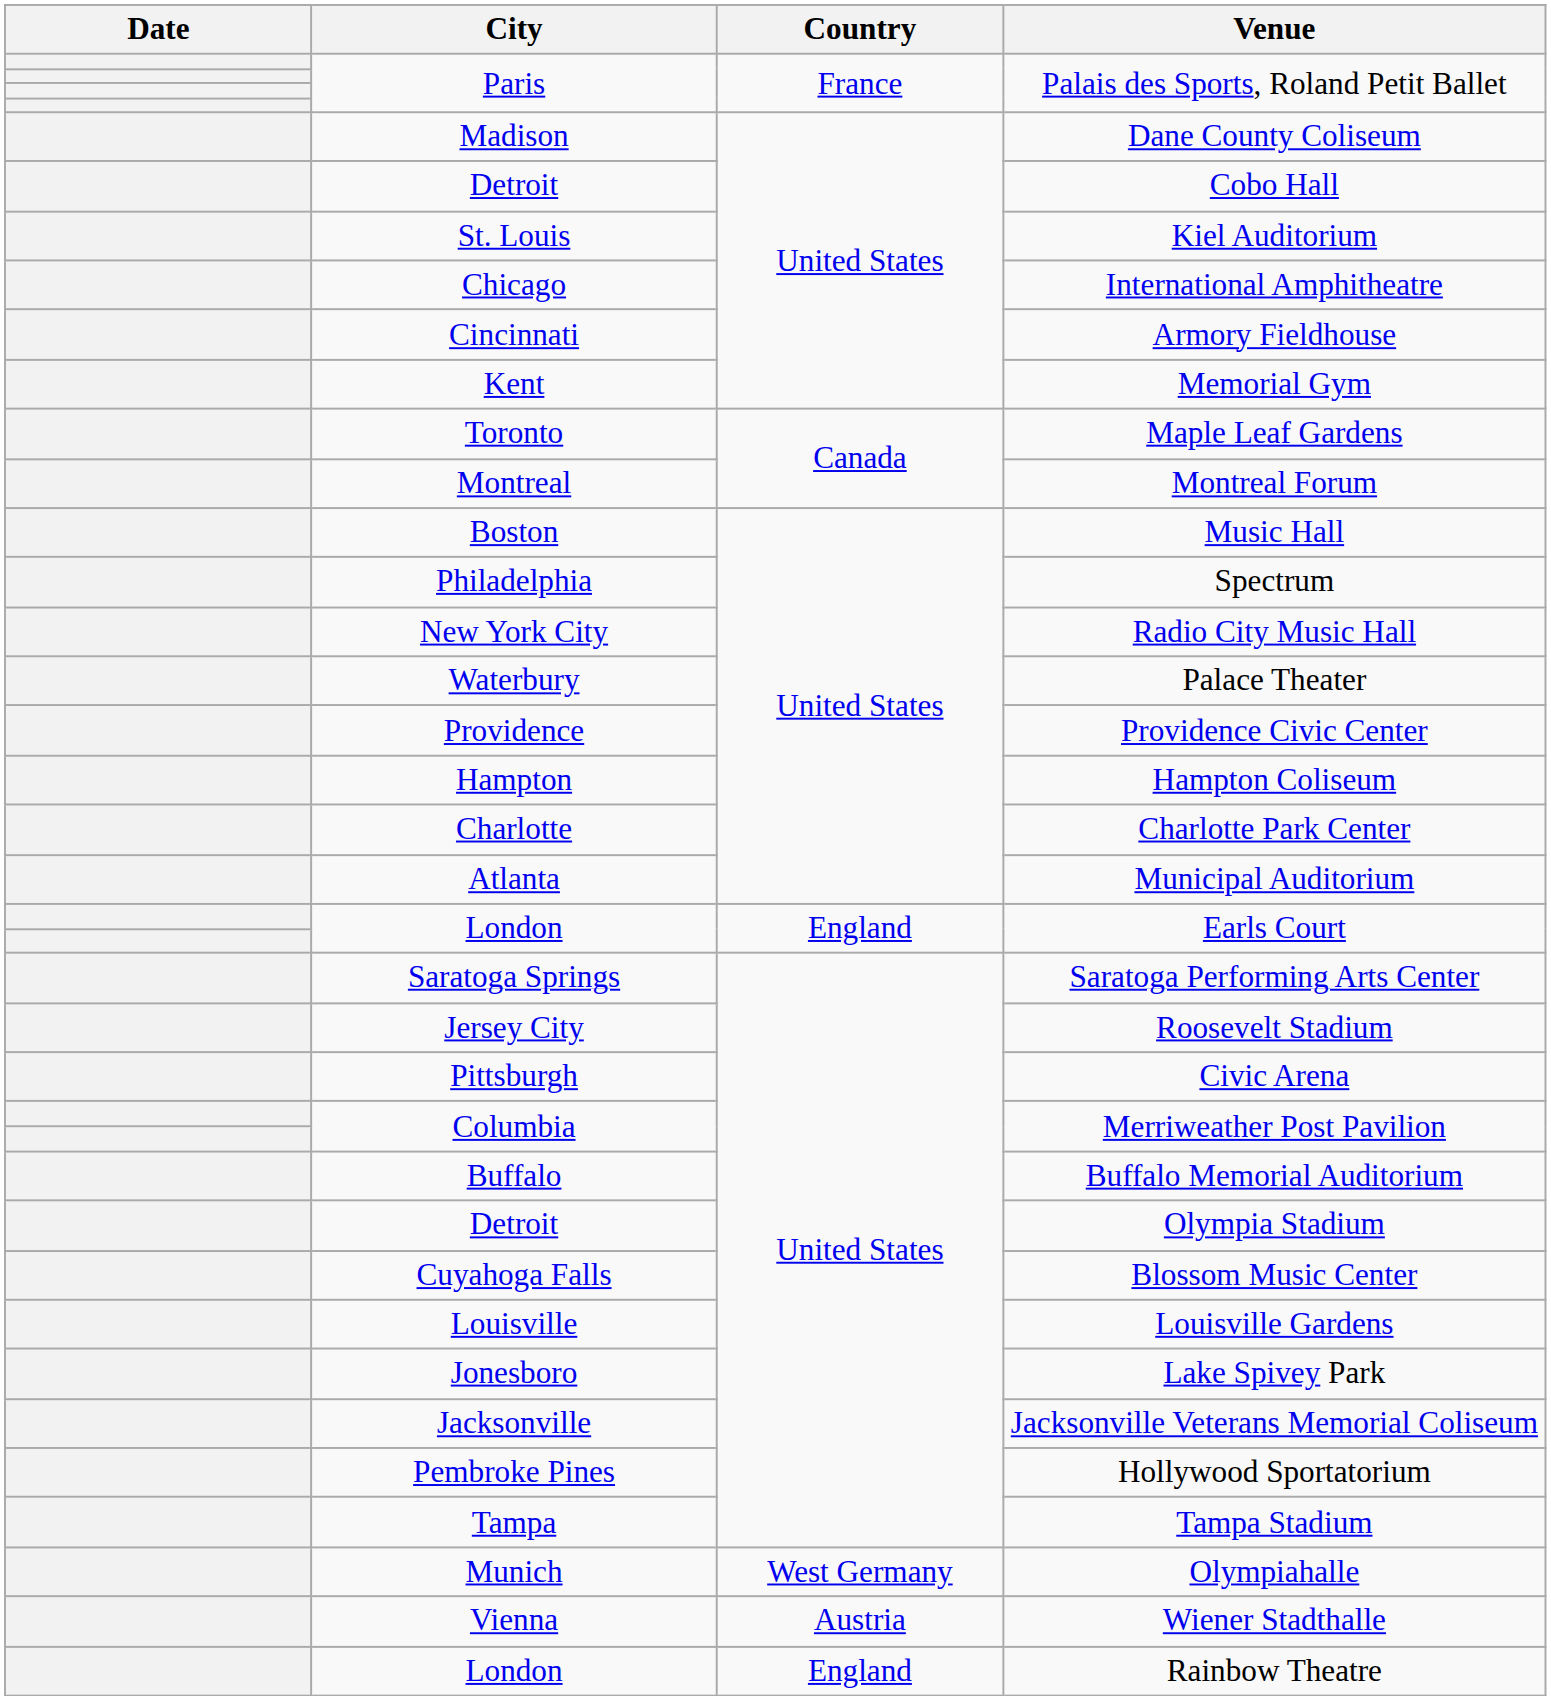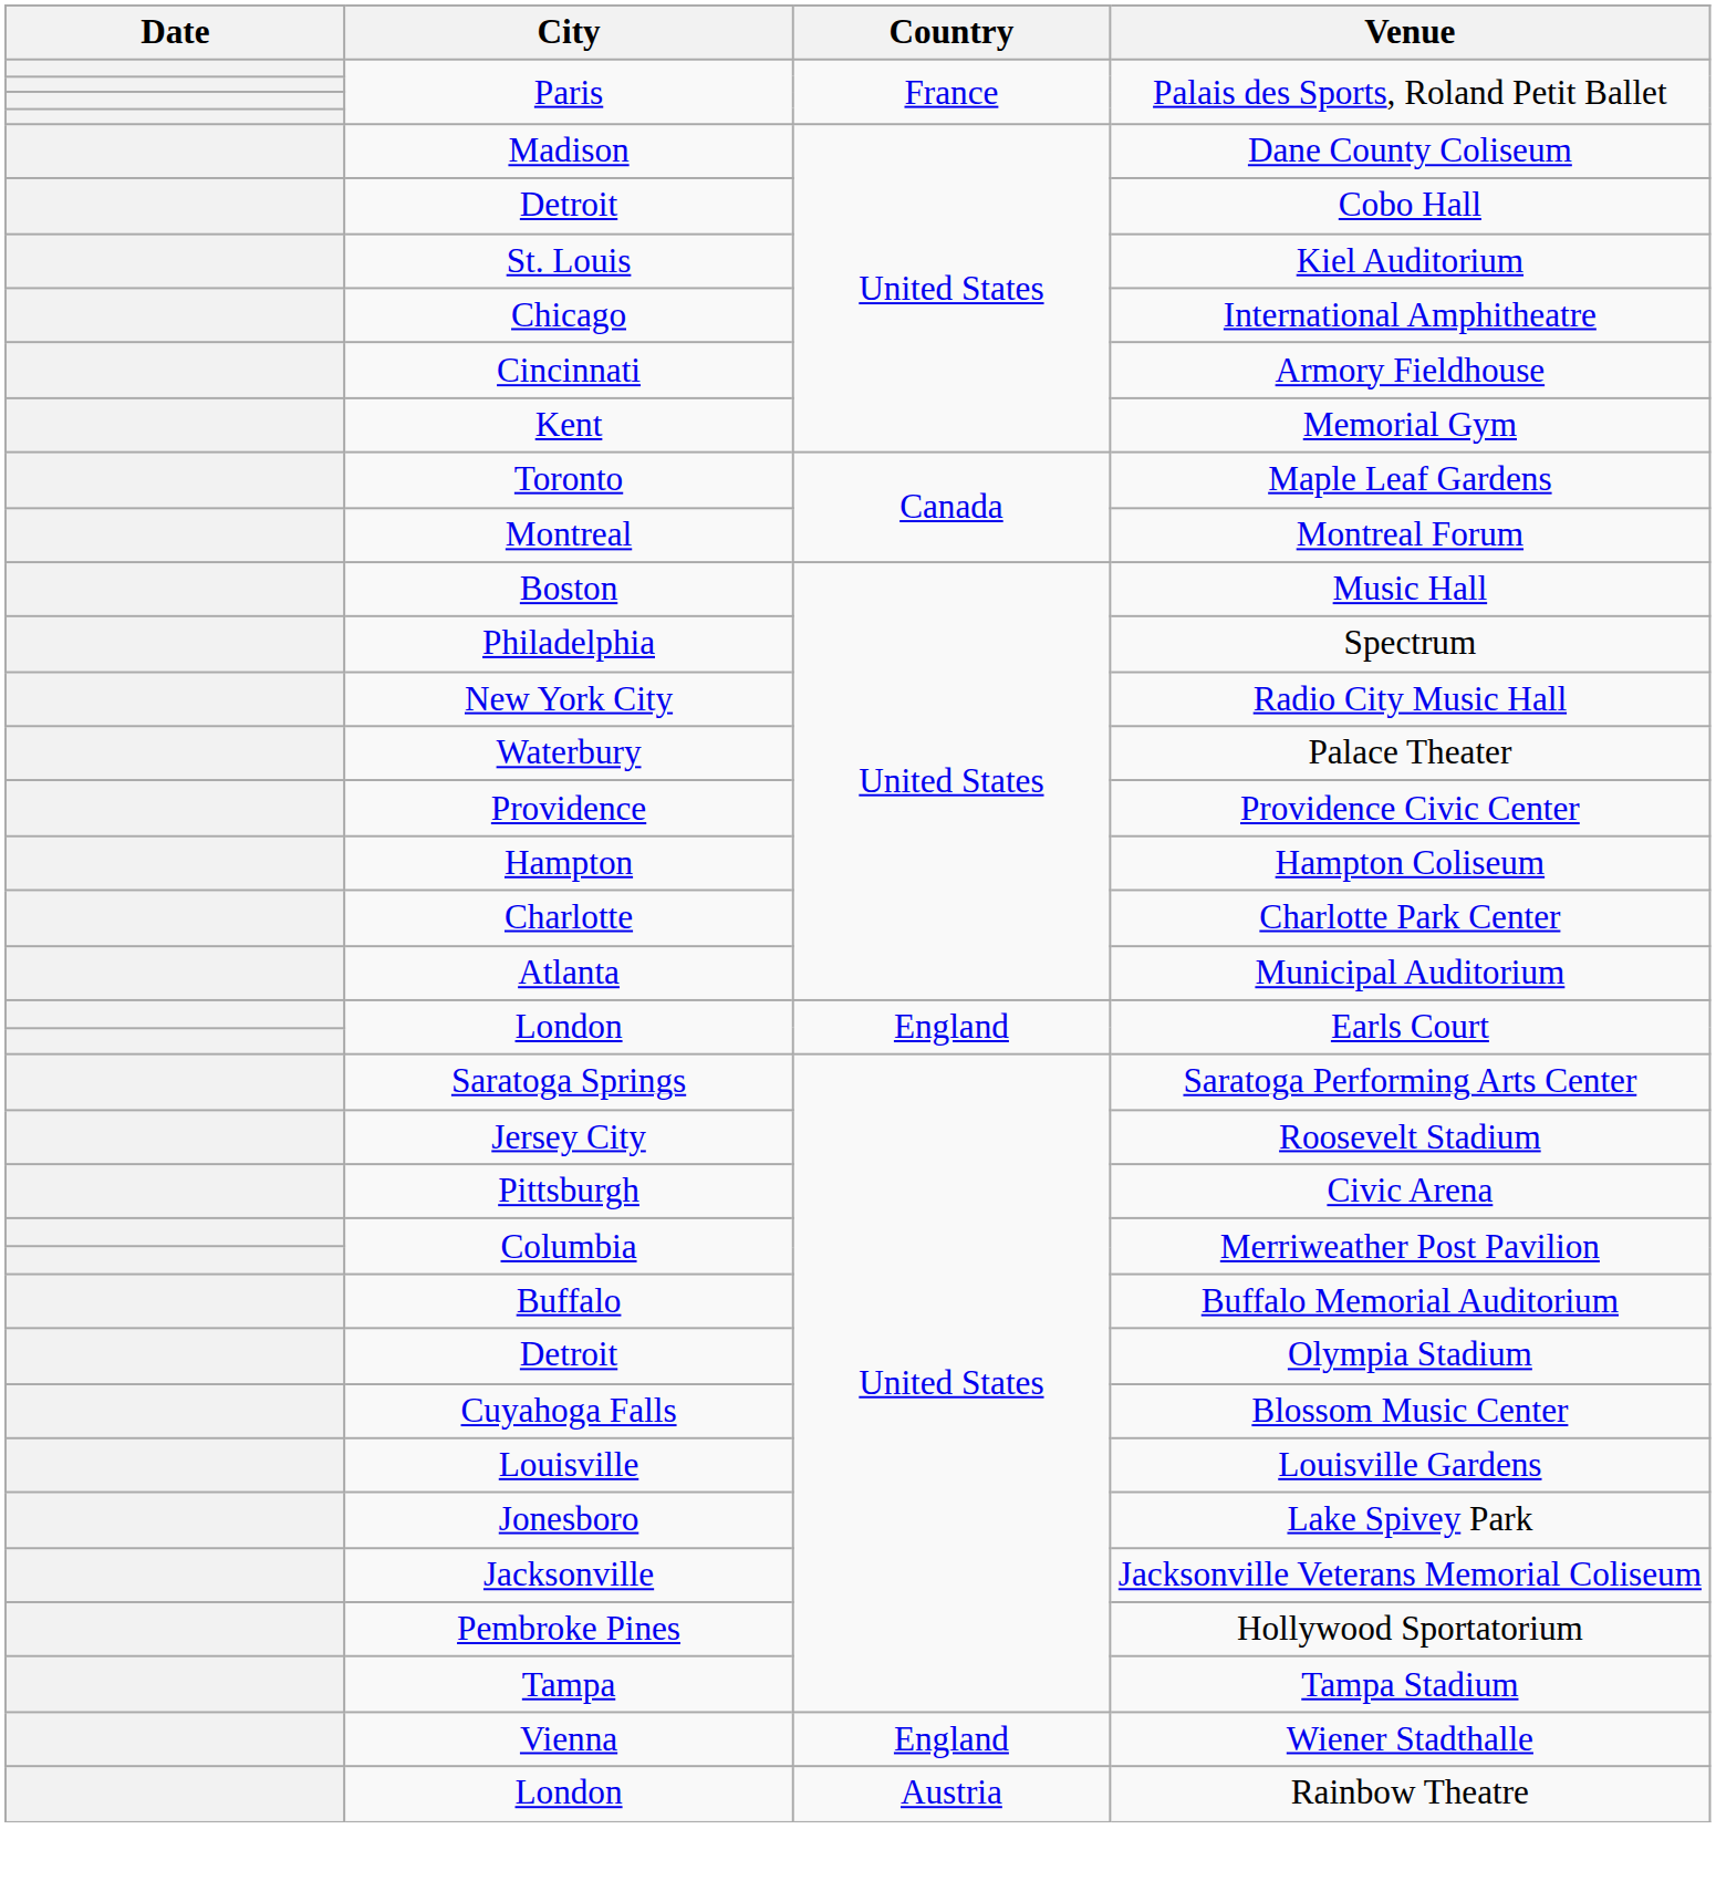- row: Munich | West Germany | Olympiahalle
Wiener Stadthalle | Country: Austria -> England
Rainbow Theatre | Country: England -> Austria
